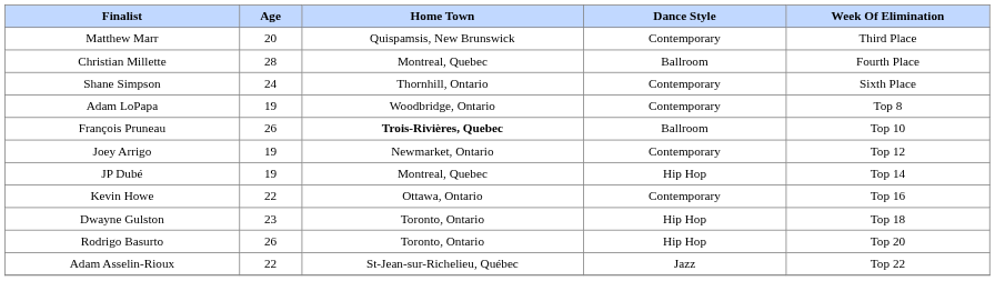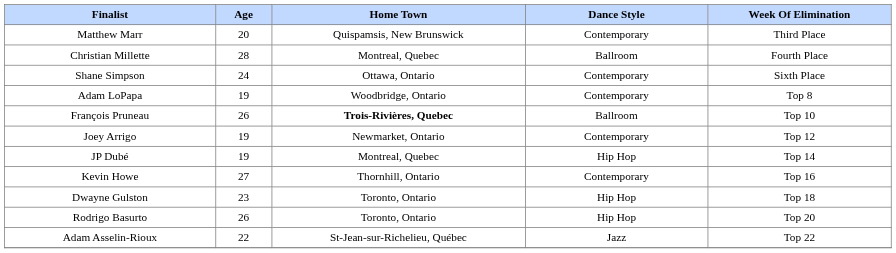Shane Simpson | Home Town: Thornhill, Ontario -> Ottawa, Ontario
Kevin Howe | Age: 22 -> 27
Kevin Howe | Home Town: Ottawa, Ontario -> Thornhill, Ontario
